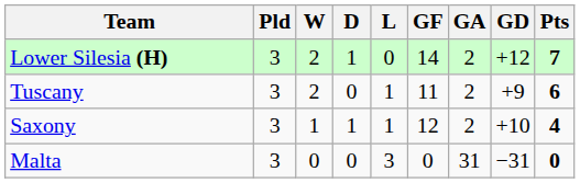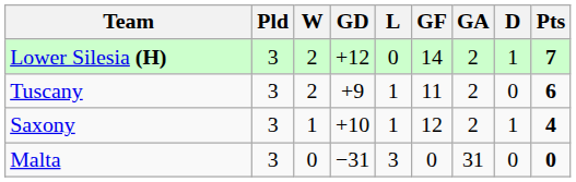columns swapped: D <-> GD
